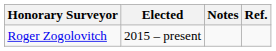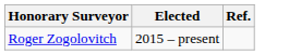- column: Notes
